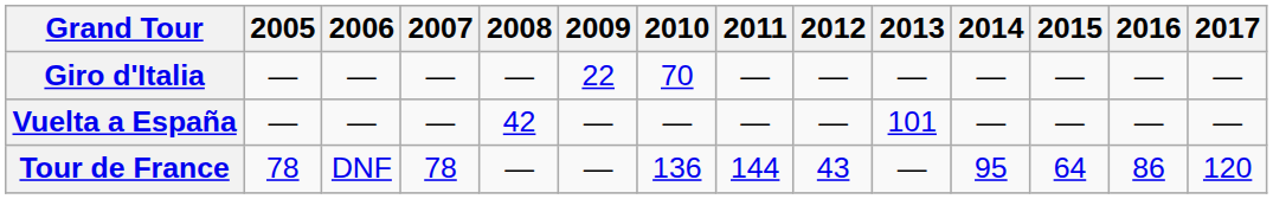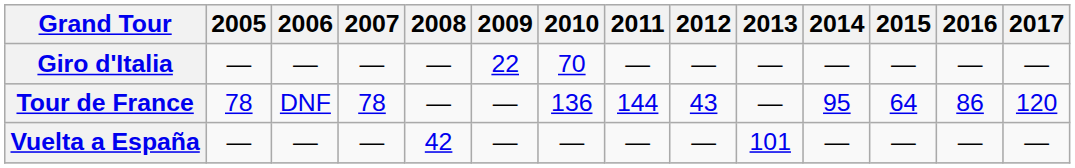rows swapped: Tour de France <-> Vuelta a España
